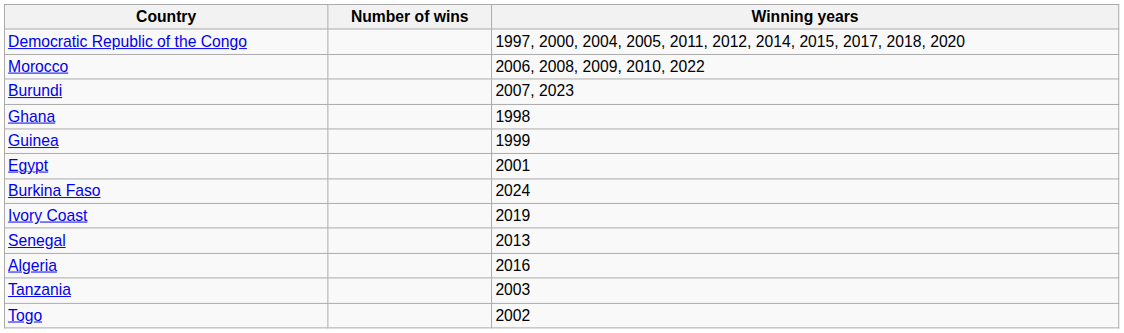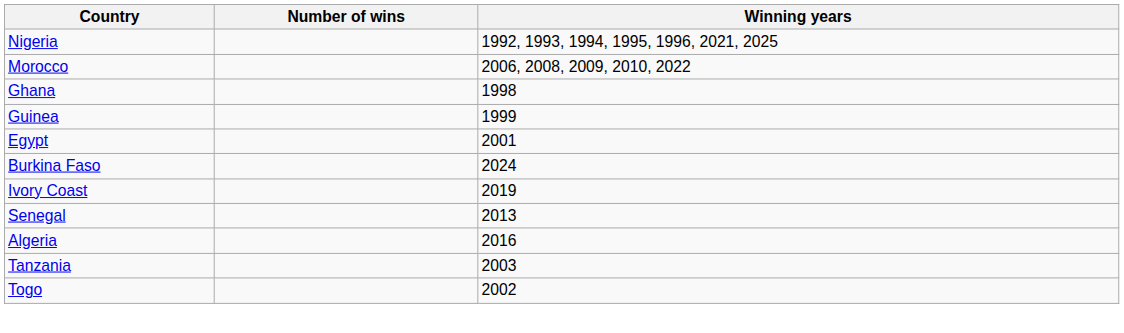- row: Democratic Republic of the Congo | 1997, 2000, 2004, 2005, 2011, 2012, 2014, 2015, 2017, 2018, 2020
+ row: Nigeria | 1992, 1993, 1994, 1995, 1996, 2021, 2025
- row: Burundi | 2007, 2023
